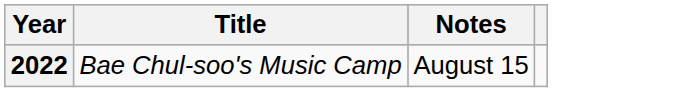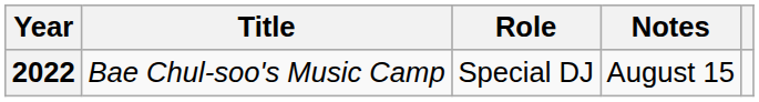+ column: Role | Special DJ
